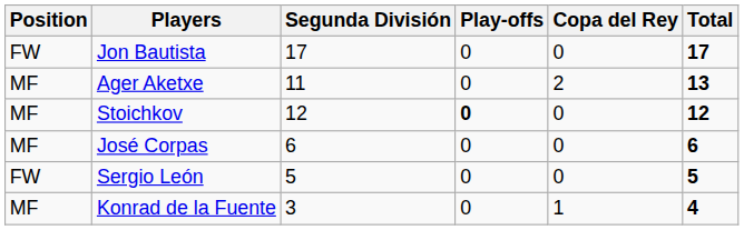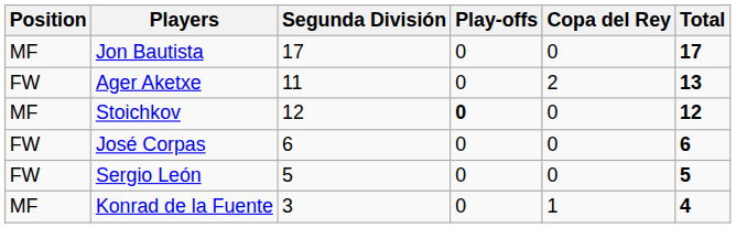Jon Bautista | Position: FW -> MF
Ager Aketxe | Position: MF -> FW
José Corpas | Position: MF -> FW
